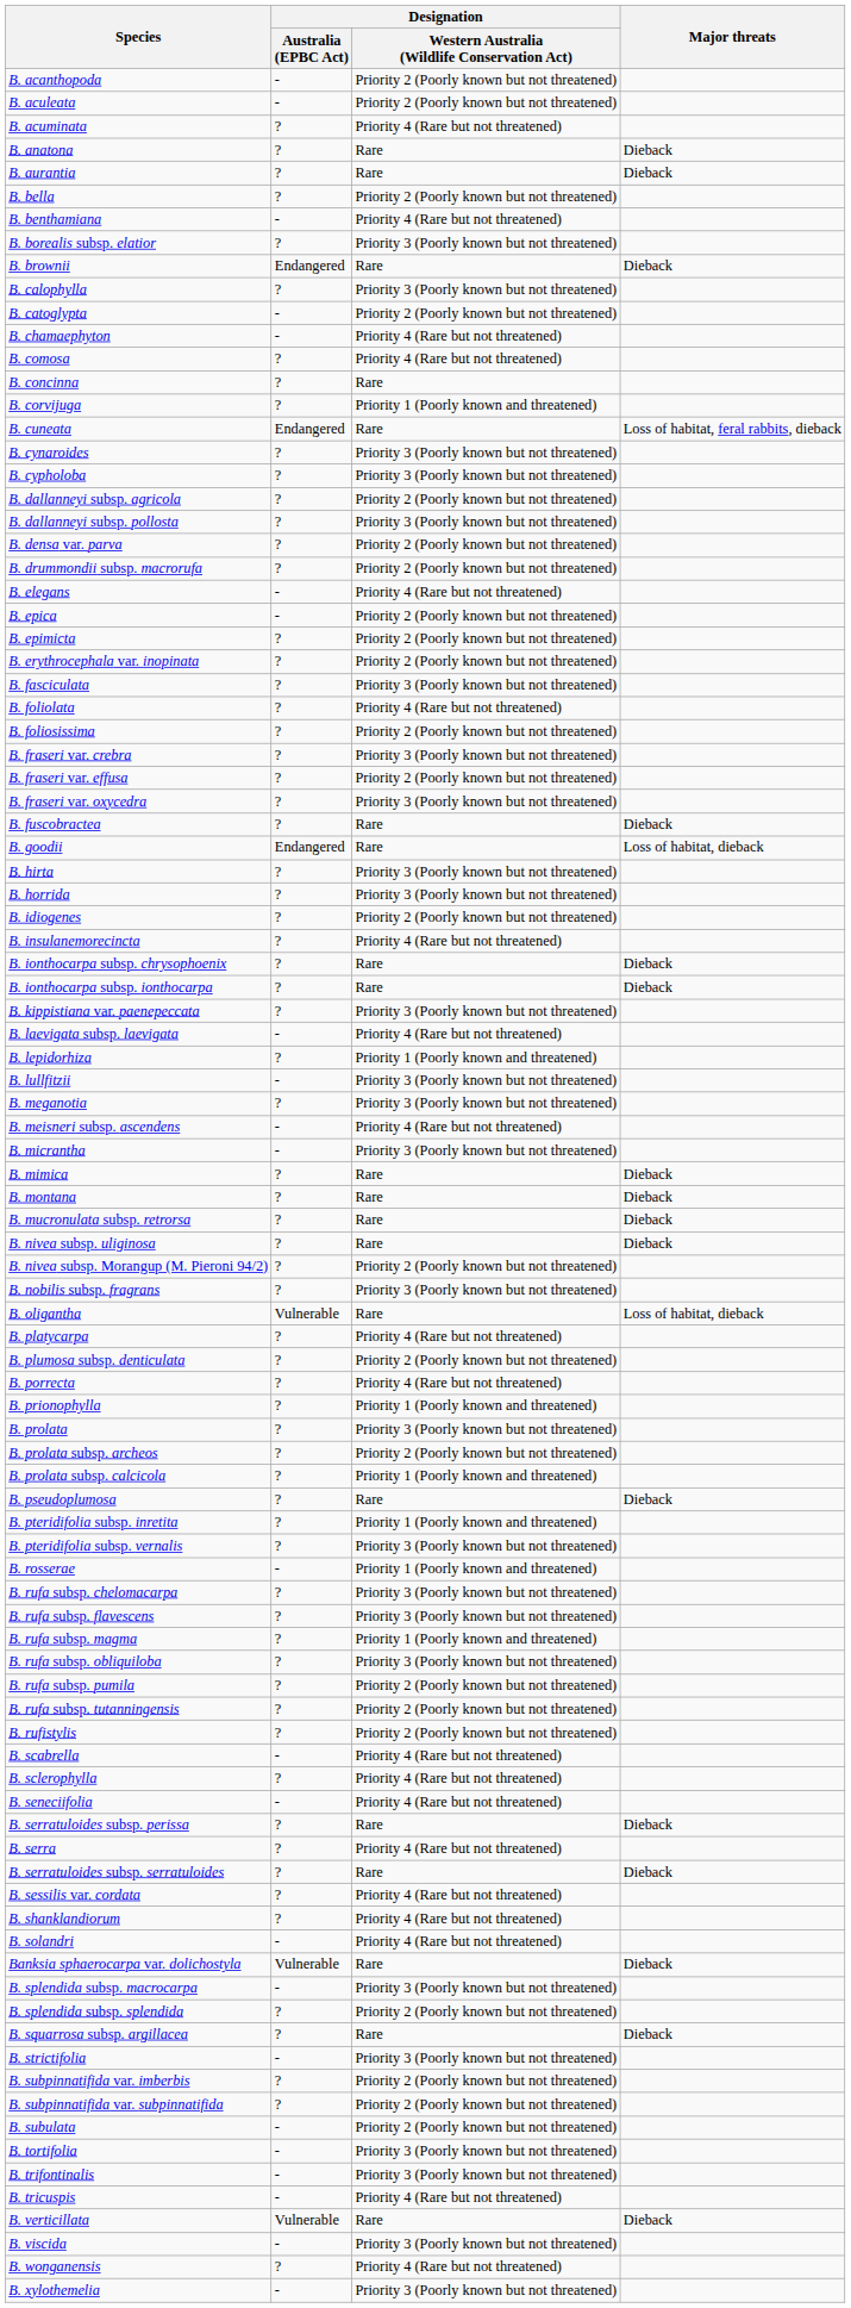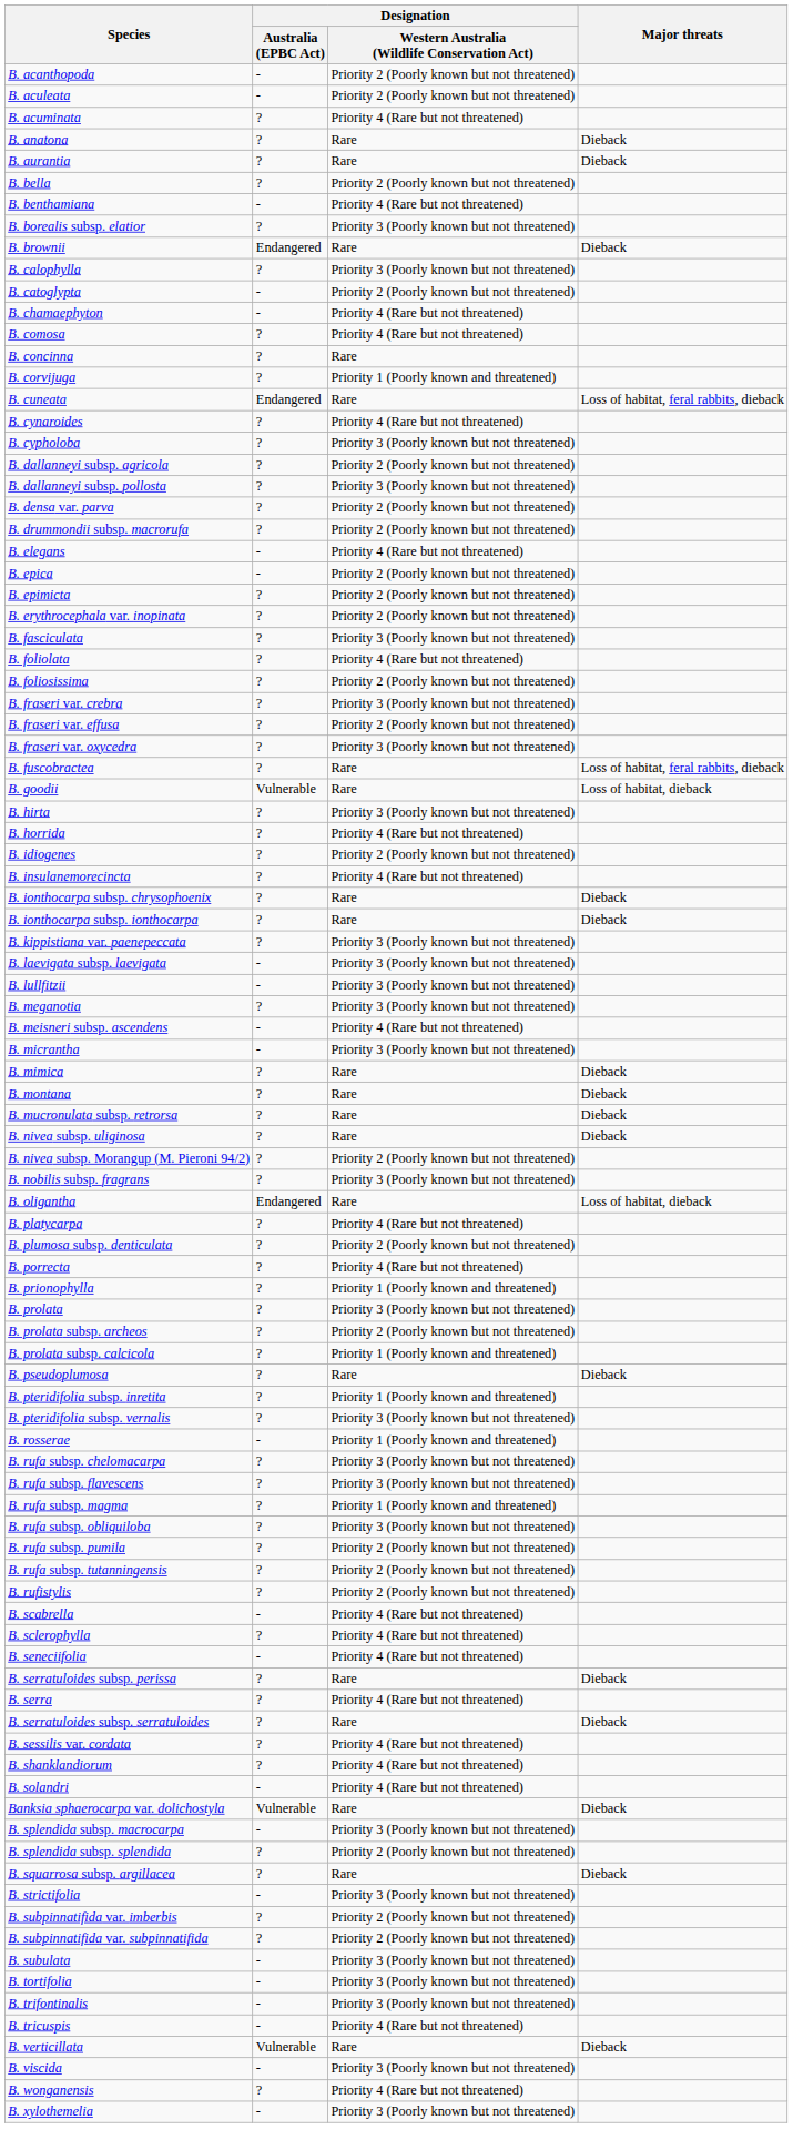B. cynaroides | Designation / Western Australia (Wildlife Conservation Act): Priority 3 (Poorly known but not threatened) -> Priority 4 (Rare but not threatened)
B. fuscobractea | Major threats: Dieback -> Loss of habitat, feral rabbits, dieback
B. goodii | Designation / Australia (EPBC Act): Endangered -> Vulnerable
B. horrida | Designation / Western Australia (Wildlife Conservation Act): Priority 3 (Poorly known but not threatened) -> Priority 4 (Rare but not threatened)
B. laevigata subsp. laevigata | Designation / Western Australia (Wildlife Conservation Act): Priority 4 (Rare but not threatened) -> Priority 3 (Poorly known but not threatened)
- row: B. lepidorhiza | ? | Priority 1 (Poorly known and threatened)
B. oligantha | Designation / Australia (EPBC Act): Vulnerable -> Endangered
B. subulata | Designation / Western Australia (Wildlife Conservation Act): Priority 2 (Poorly known but not threatened) -> Priority 3 (Poorly known but not threatened)
